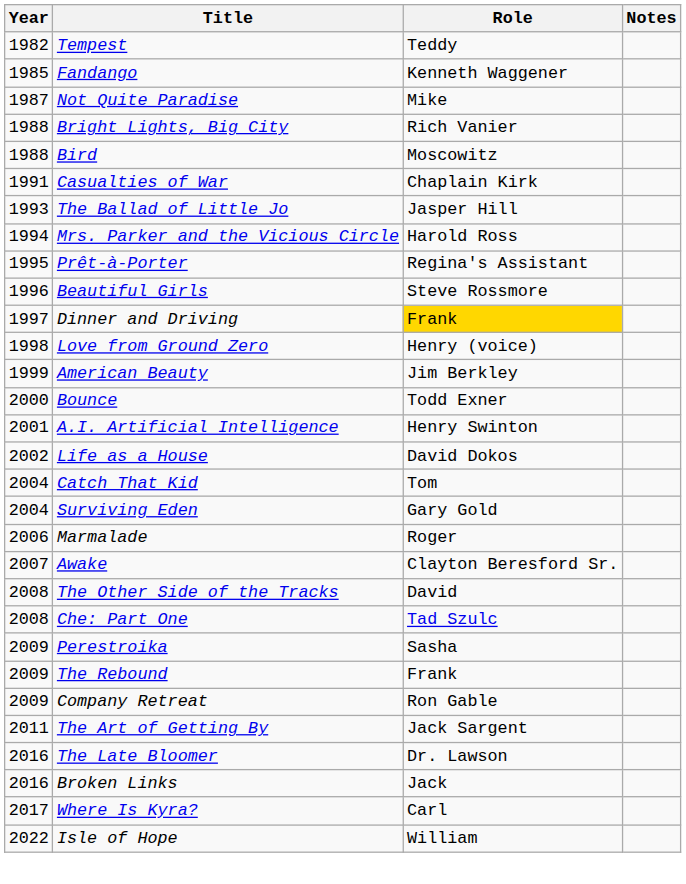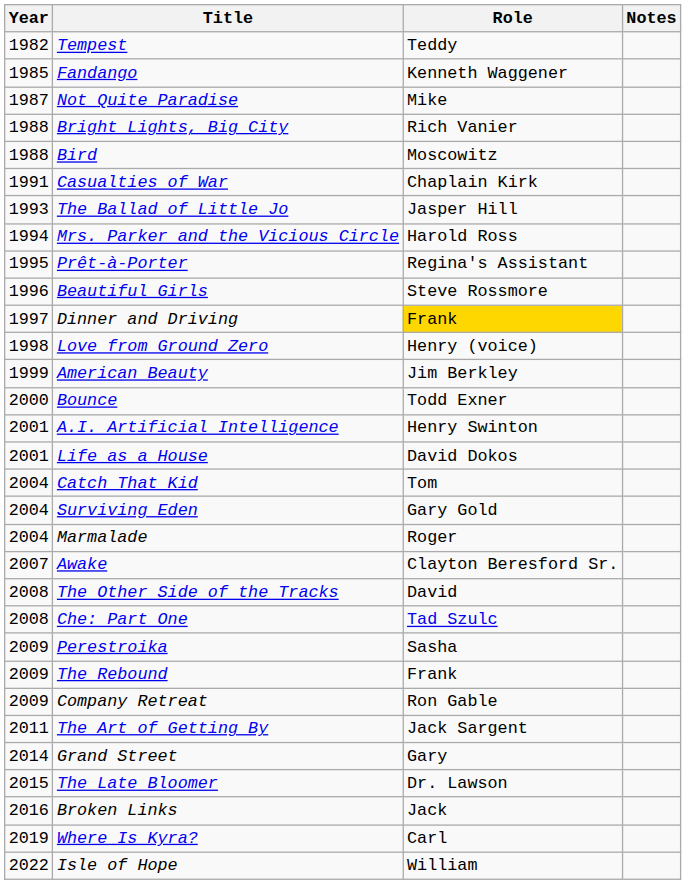Life as a House | Year: 2002 -> 2001
Marmalade | Year: 2006 -> 2004
+ row: 2014 | Grand Street | Gary
The Late Bloomer | Year: 2016 -> 2015
Where Is Kyra? | Year: 2017 -> 2019
